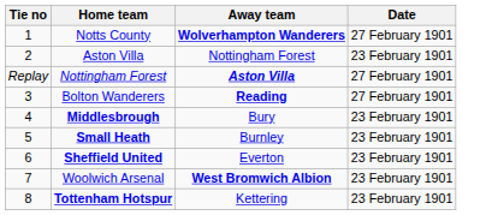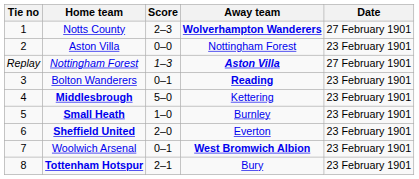+ column: Score | 2–3 | 0–0 | 1–3 | 0–1 | 5–0 | 1–0 | 2–0 | 0–1 | 2–1
Bolton Wanderers | Date: 27 February 1901 -> 23 February 1901
Middlesbrough | Away team: Bury -> Kettering
Tottenham Hotspur | Away team: Kettering -> Bury
